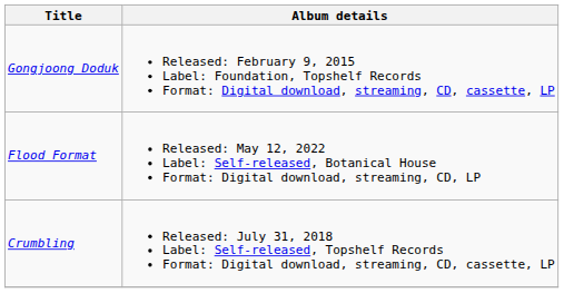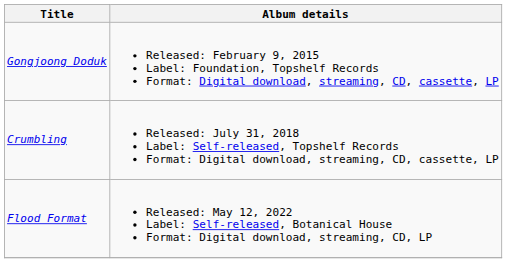rows swapped: Crumbling <-> Flood Format
